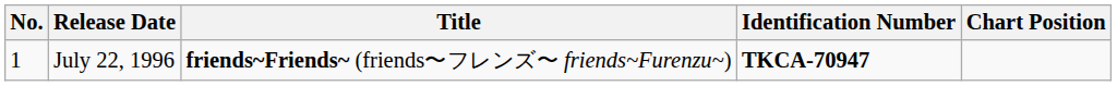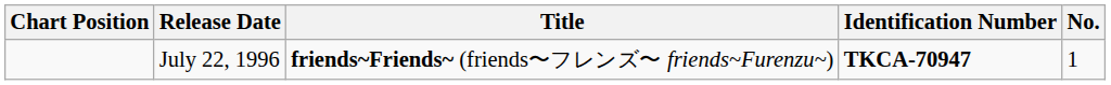columns swapped: No. <-> Chart Position
